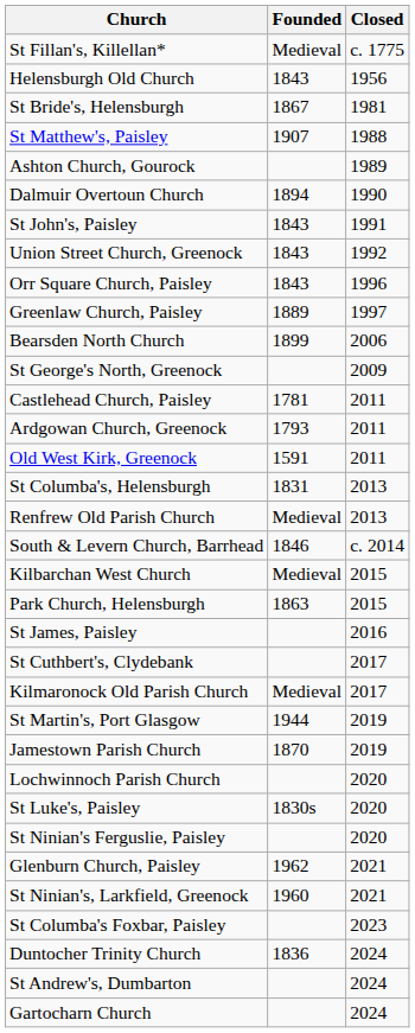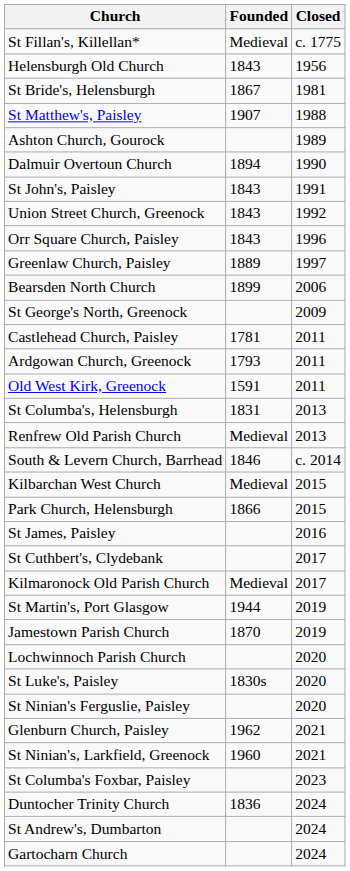Park Church, Helensburgh | Founded: 1863 -> 1866
